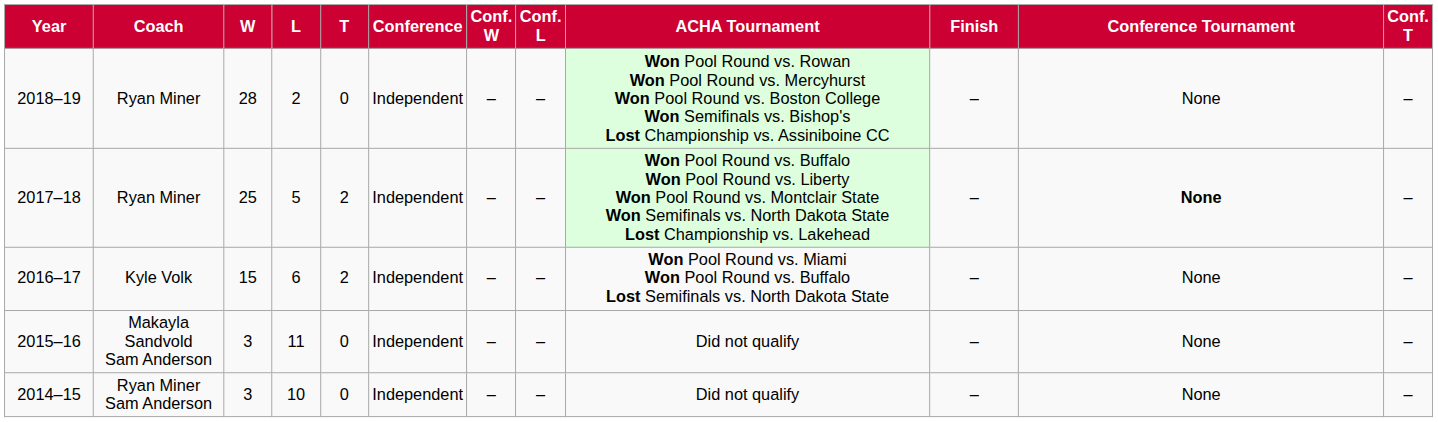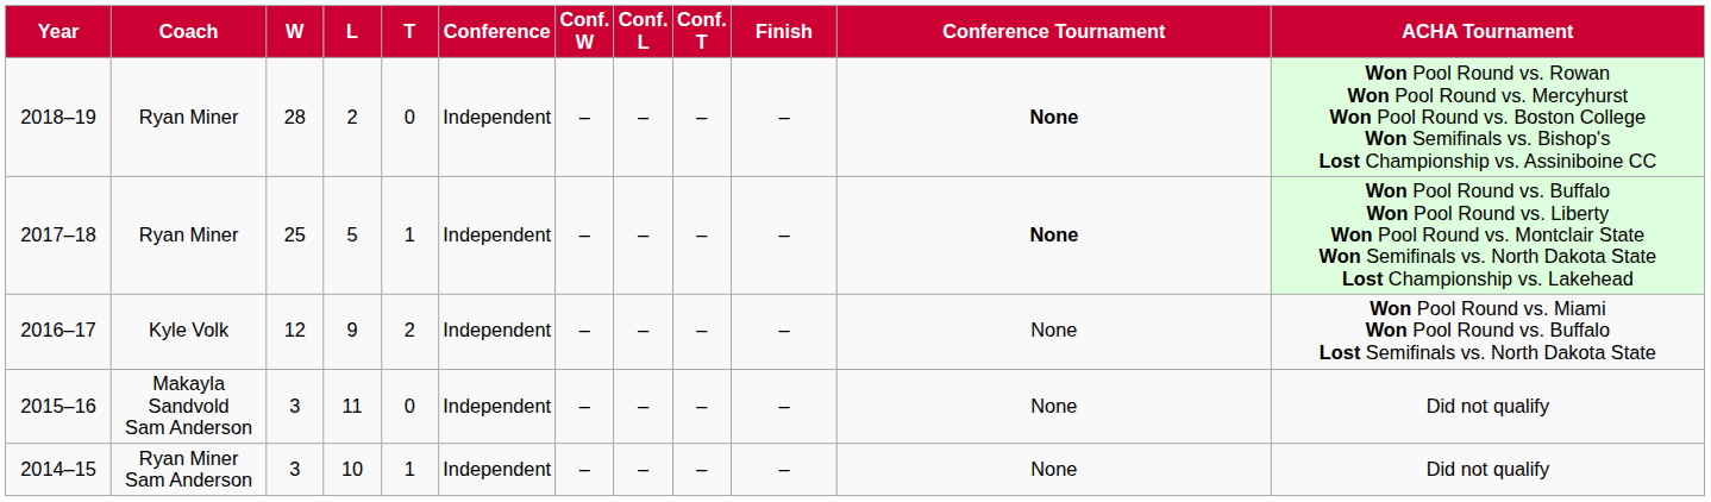columns swapped: Conf. T <-> ACHA Tournament
2018–19 | Conference Tournament: normal -> bold
2017–18 | T: 2 -> 1
2016–17 | W: 15 -> 12
2016–17 | L: 6 -> 9
2014–15 | T: 0 -> 1
